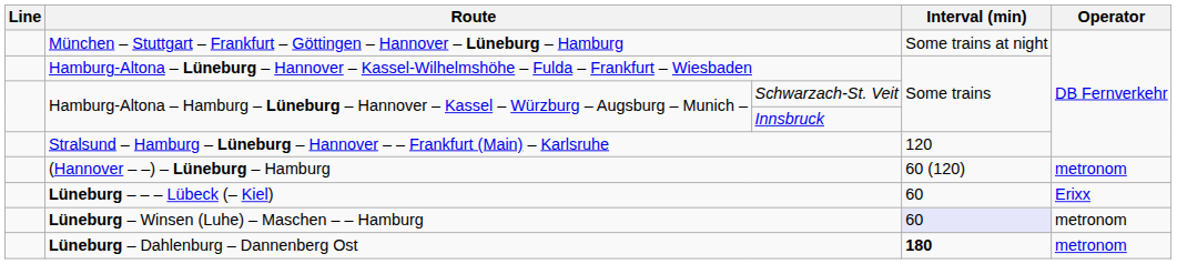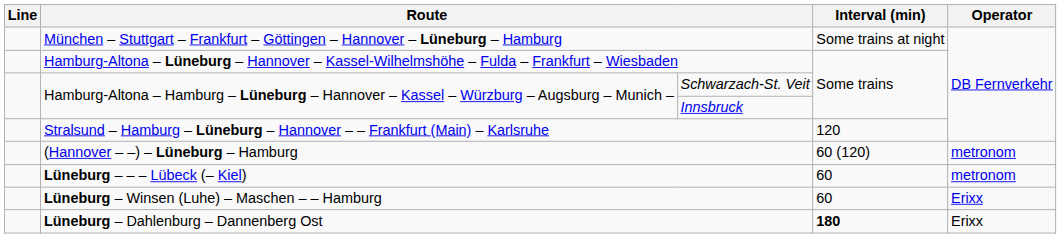Lüneburg – – – Lübeck (– Kiel) | Operator: Erixx -> metronom
Lüneburg – Winsen (Luhe) – Maschen – – Hamburg | Interval (min): lavender background -> no background
Lüneburg – Winsen (Luhe) – Maschen – – Hamburg | Operator: metronom -> Erixx
Lüneburg – Dahlenburg – Dannenberg Ost | Operator: metronom -> Erixx
